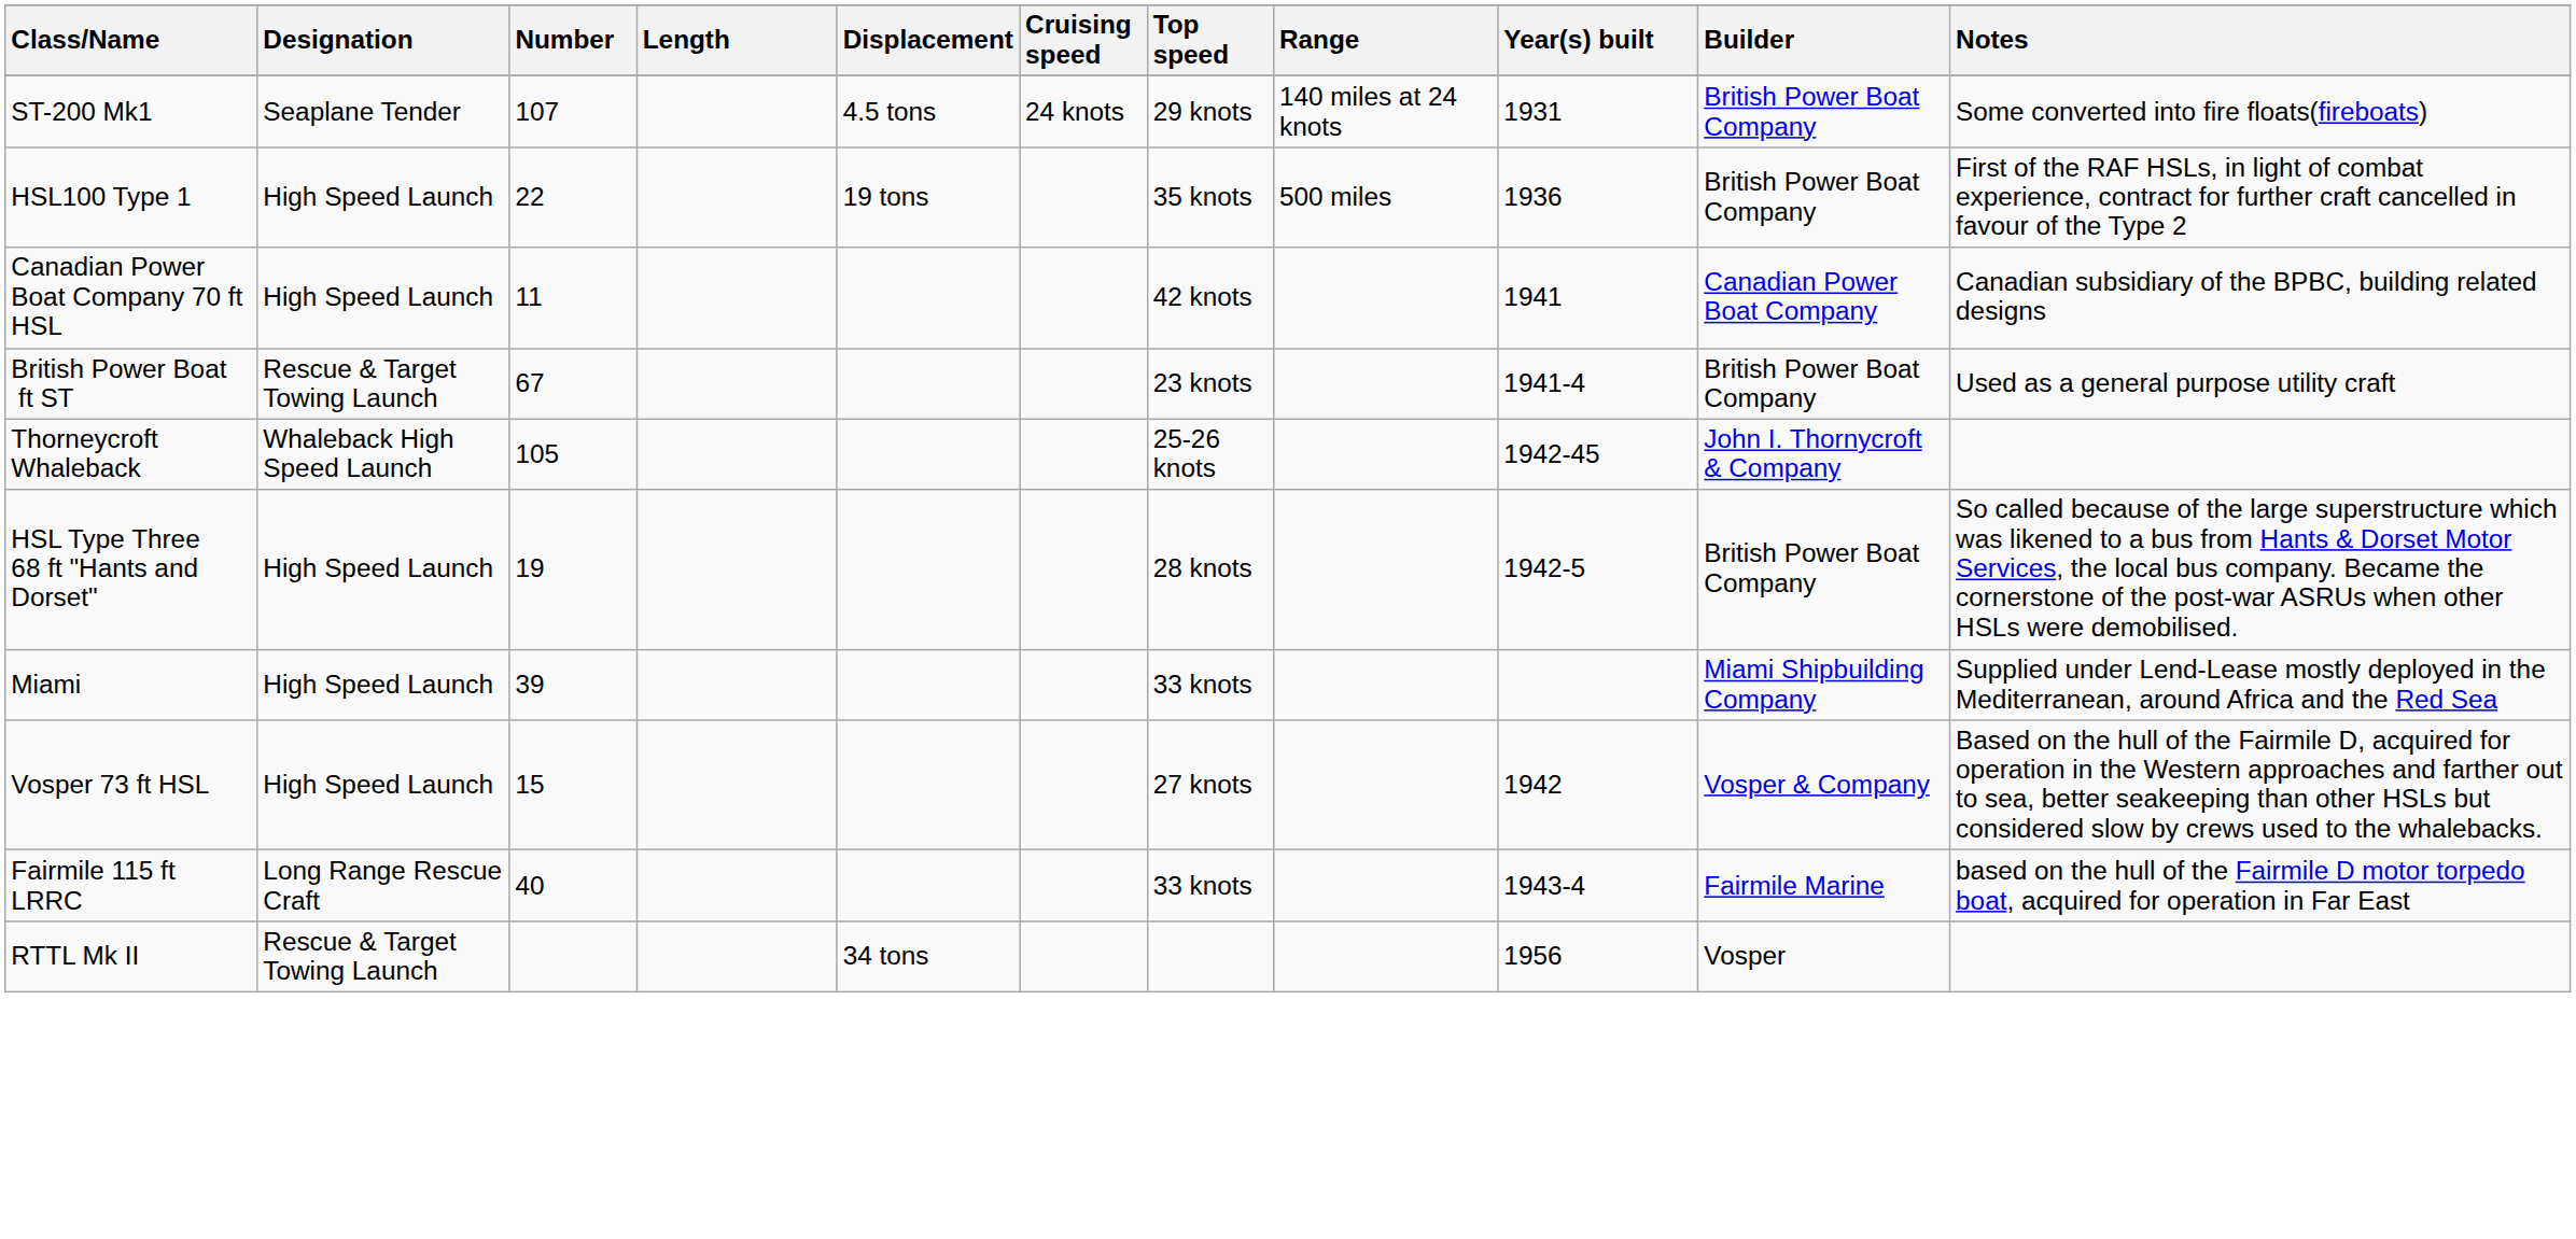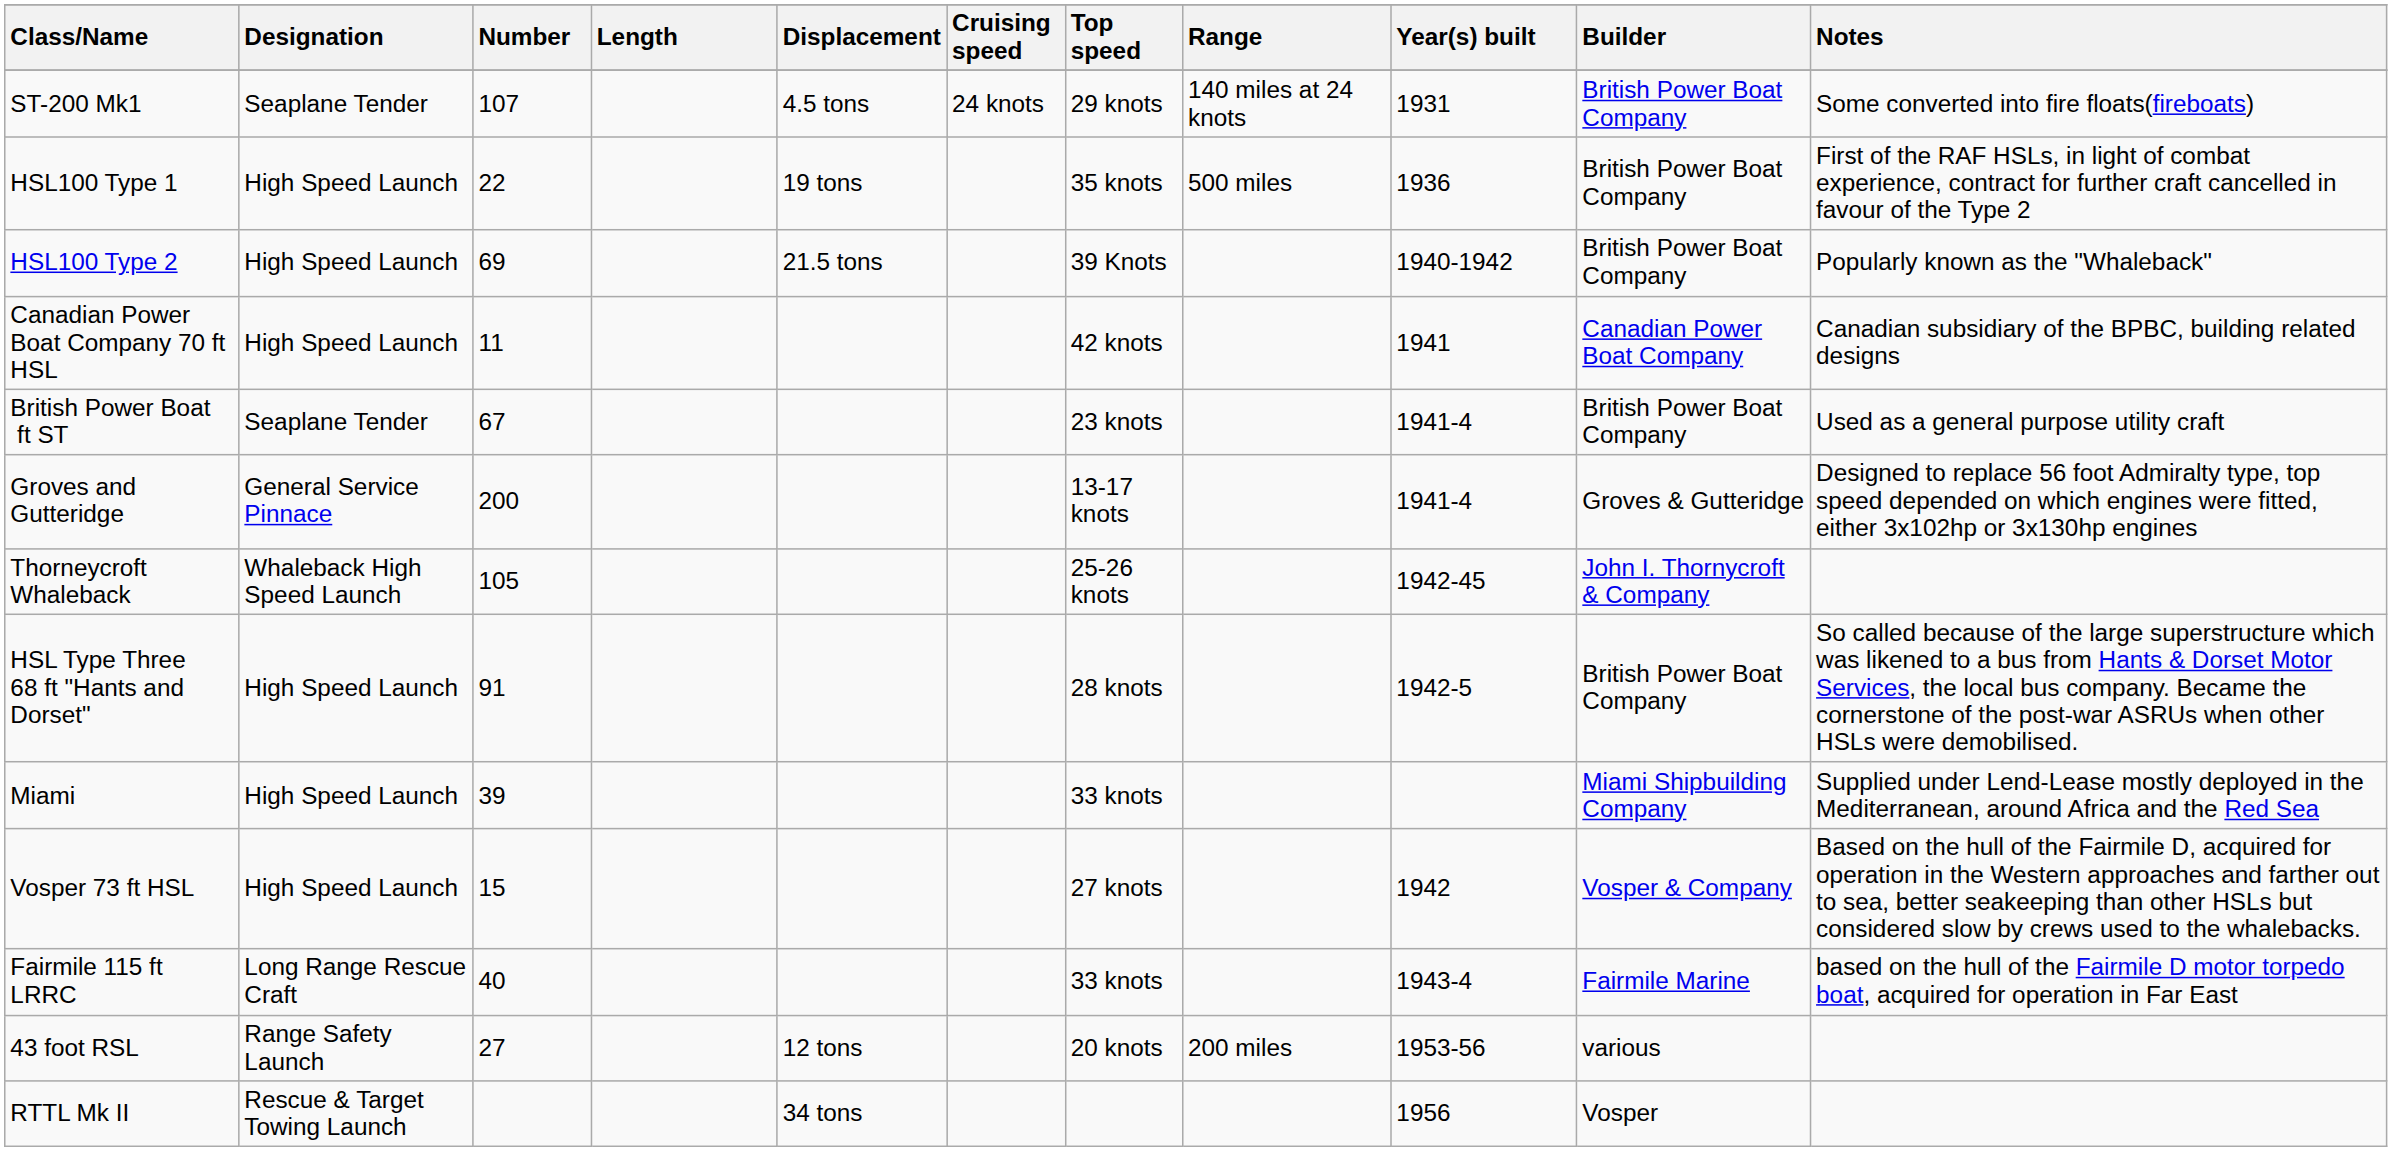+ row: HSL100 Type 2 | High Speed Launch | 69 | 21.5 tons | 39 Knots | 1940-1942 | British Power Boat Company | Popularly known as the "Whaleback"
British Power Boat ft ST | Designation: Rescue & Target Towing Launch -> Seaplane Tender
+ row: Groves and Gutteridge | General Service Pinnace | 200 | 13-17 knots | 1941-4 | Groves & Gutteridge | Designed to replace 56 foot Admiralty type, top speed depended on which engines were fitted, either 3x102hp or 3x130hp engines
HSL Type Three 68 ft "Hants and Dorset" | Number: 19 -> 91
+ row: 43 foot RSL | Range Safety Launch | 27 | 12 tons | 20 knots | 200 miles | 1953-56 | various
